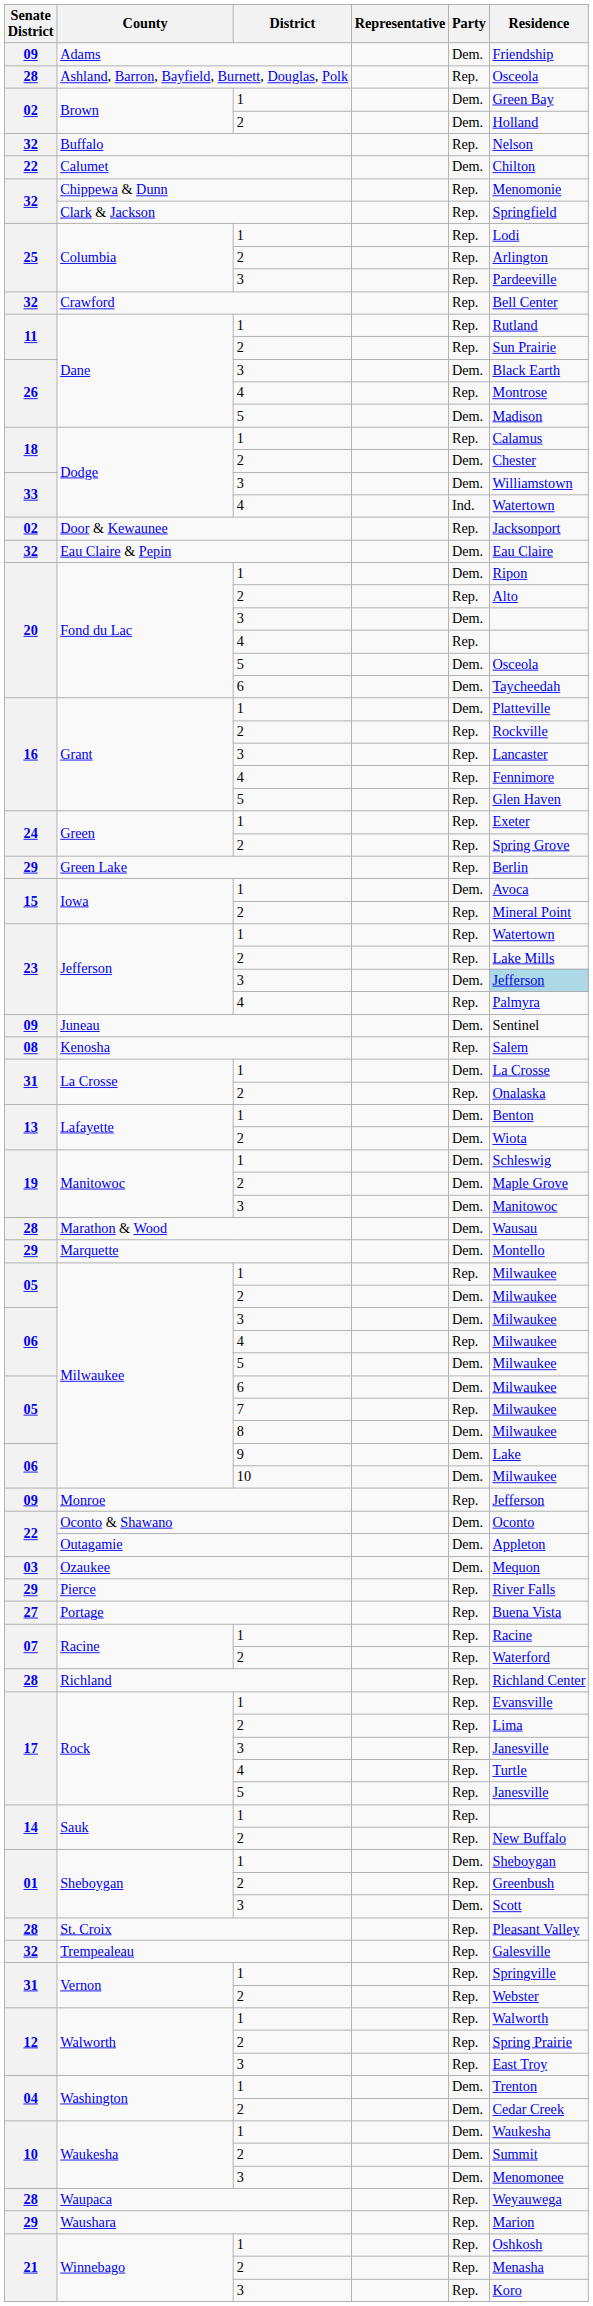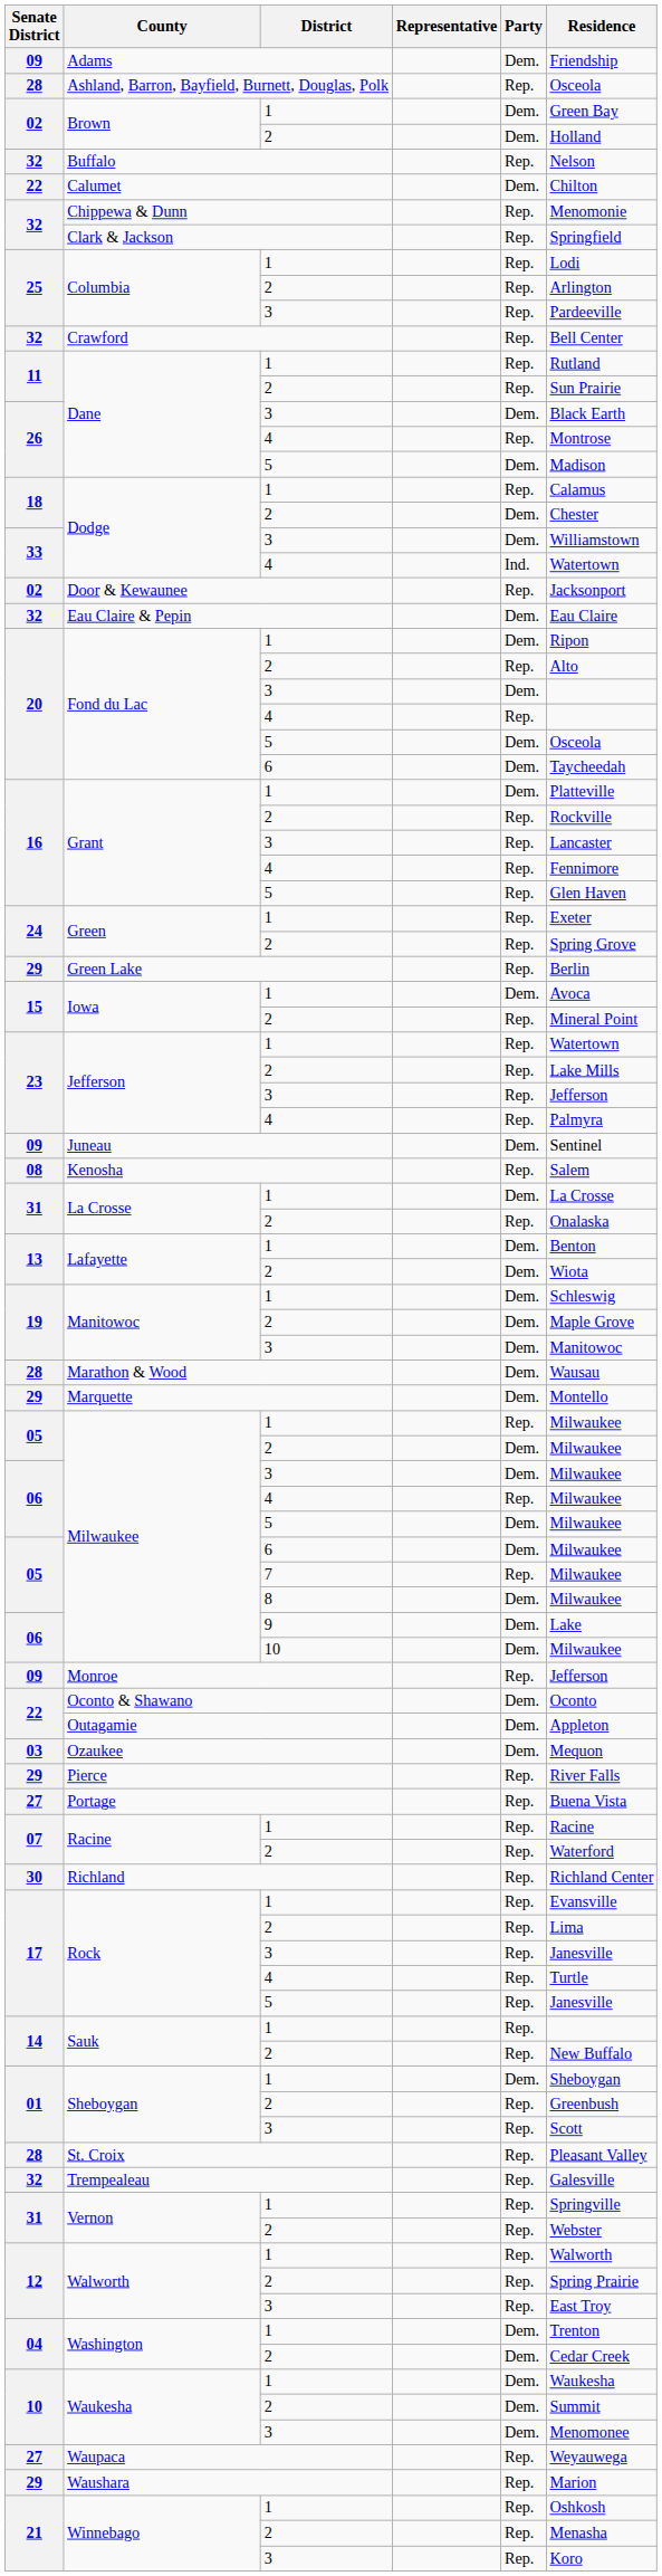Jefferson / 3 | Party: Dem. -> Rep.
Jefferson / 3 | Residence: lightblue background -> no background
Richland | Senate District: 28 -> 30
Sheboygan / 3 | Party: Dem. -> Rep.
Waupaca | Senate District: 28 -> 27
